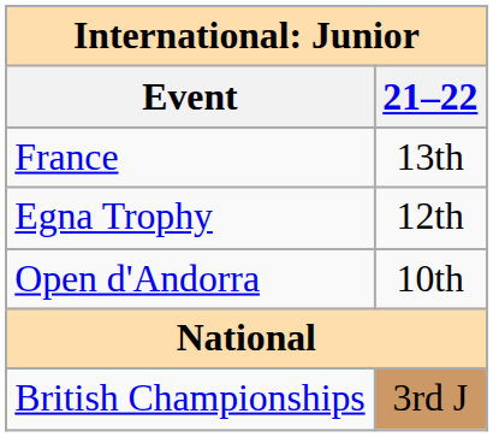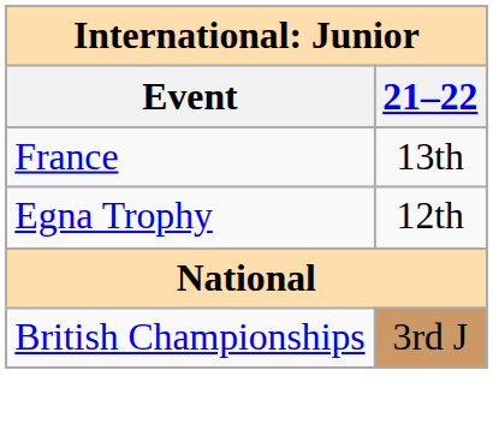- row: Open d'Andorra | 10th
